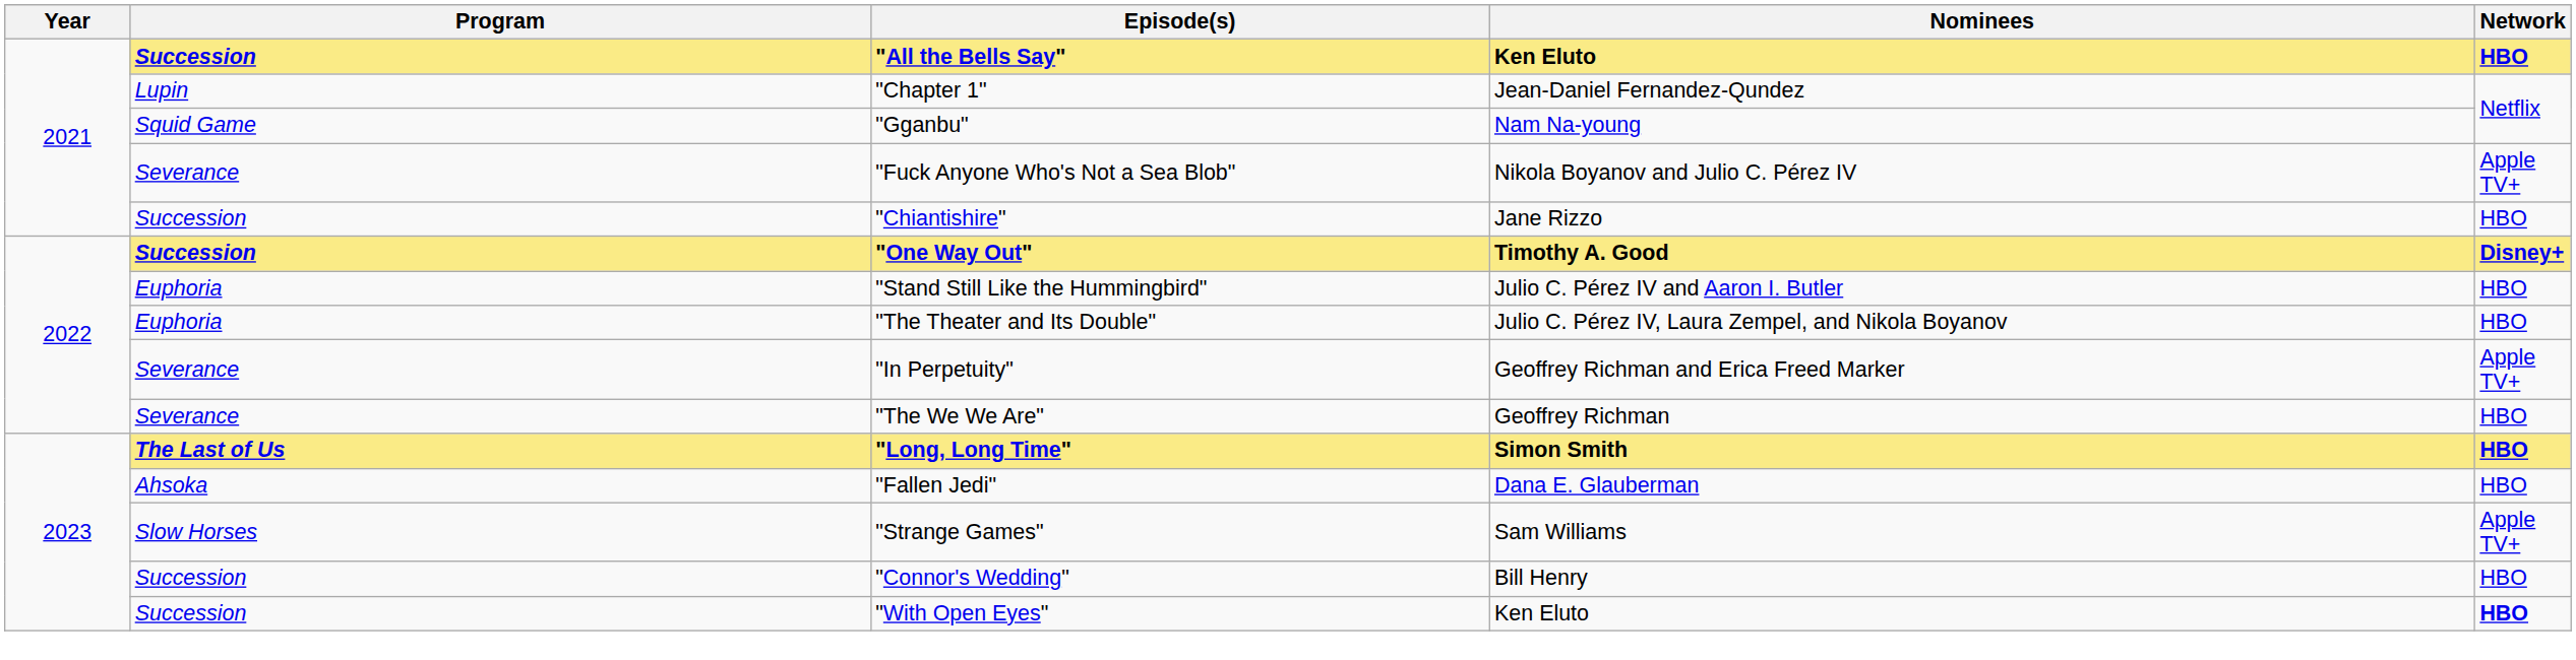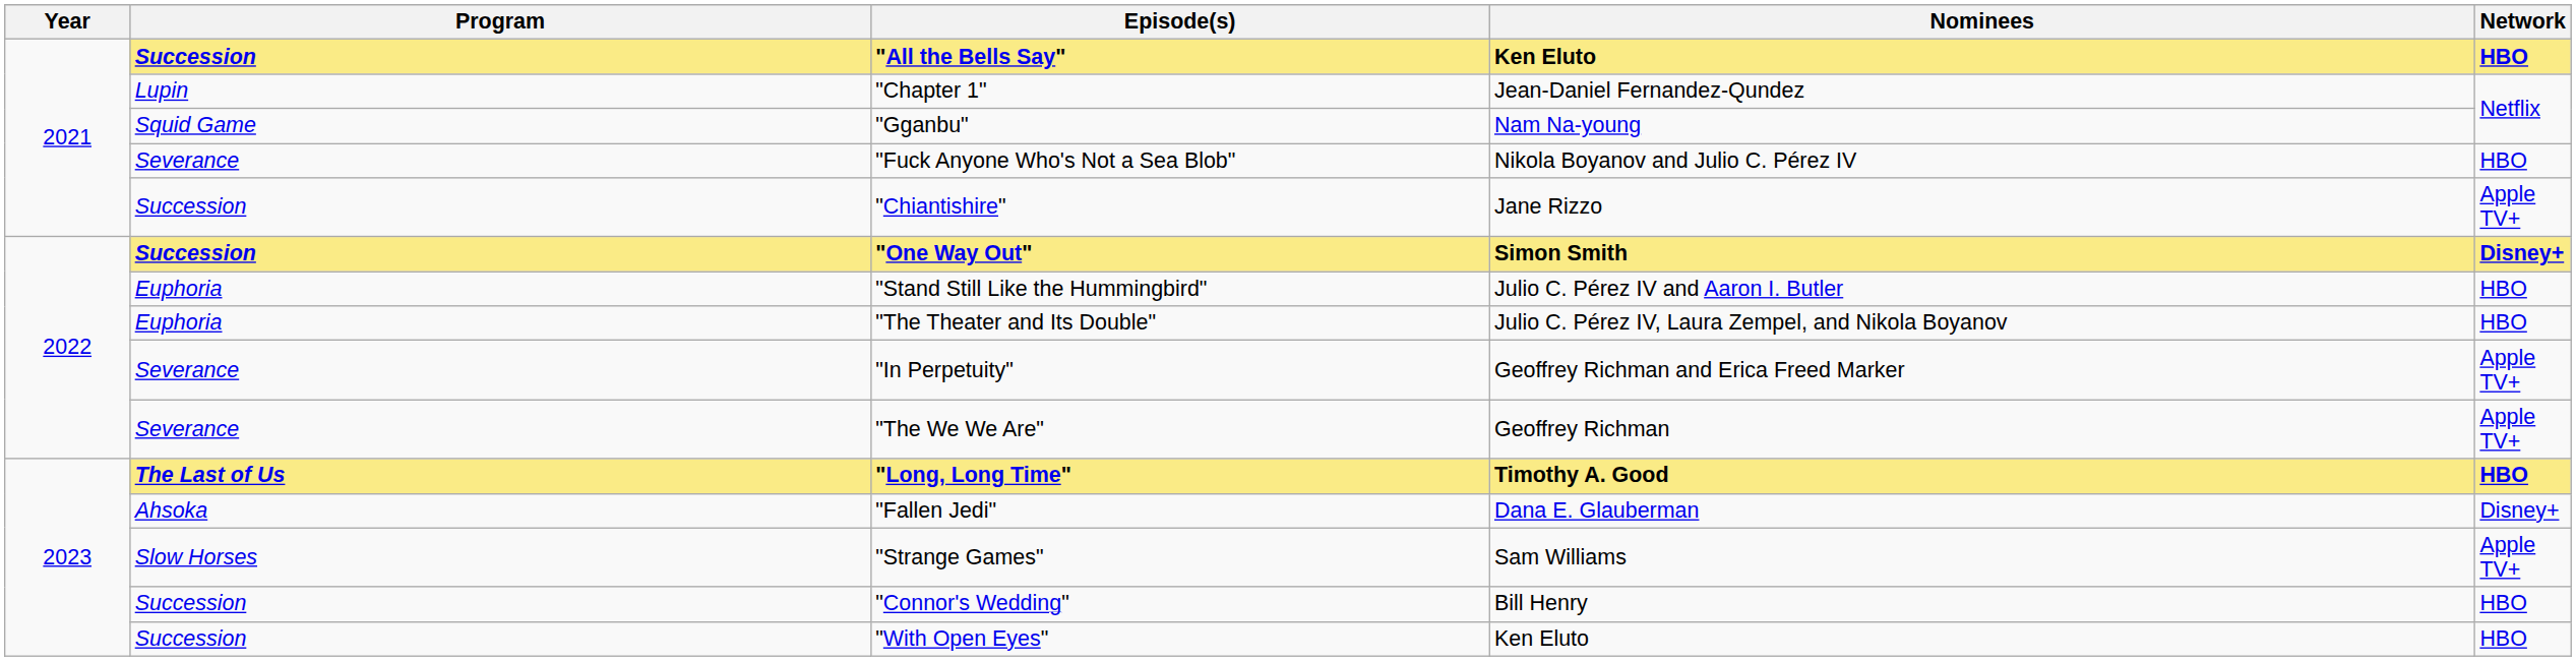"Fuck Anyone Who's Not a Sea Blob" | Network: Apple TV+ -> HBO
"Chiantishire" | Network: HBO -> Apple TV+
"One Way Out" | Nominees: Timothy A. Good -> Simon Smith
"The We We Are" | Network: HBO -> Apple TV+
"Long, Long Time" | Nominees: Simon Smith -> Timothy A. Good
"Fallen Jedi" | Network: HBO -> Disney+
"With Open Eyes" | Network: bold -> normal
